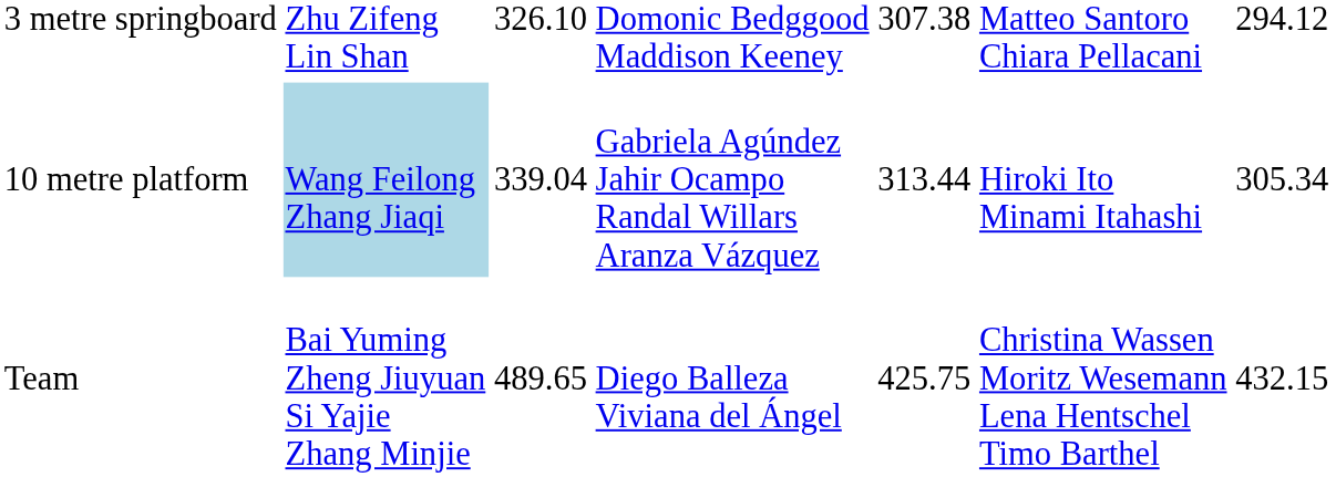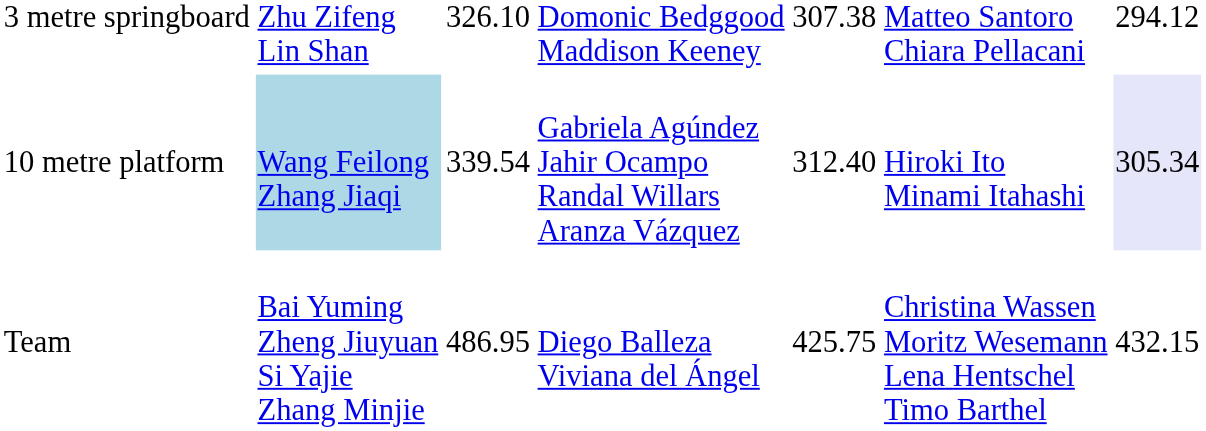10 metre platform | column 3: 339.04 -> 339.54
10 metre platform | column 5: 313.44 -> 312.40
10 metre platform | column 7: no background -> lavender background
Team | column 3: 489.65 -> 486.95
